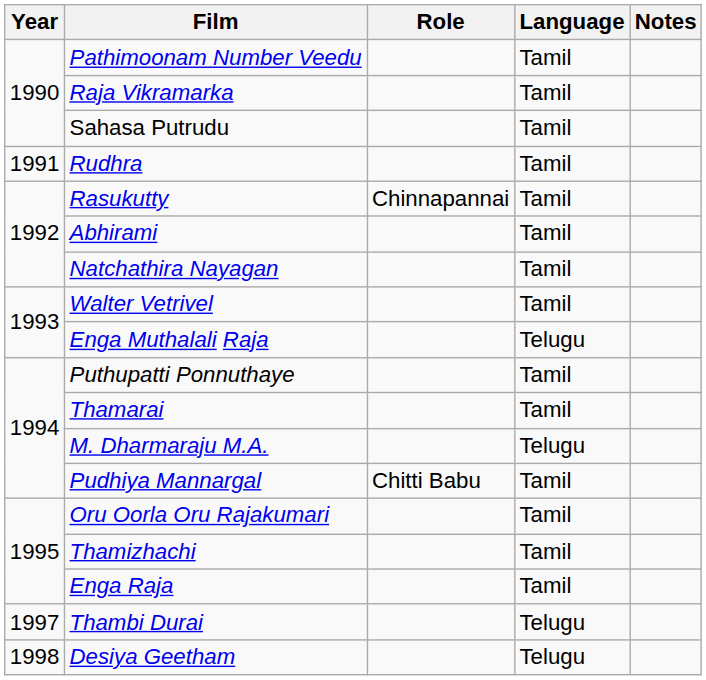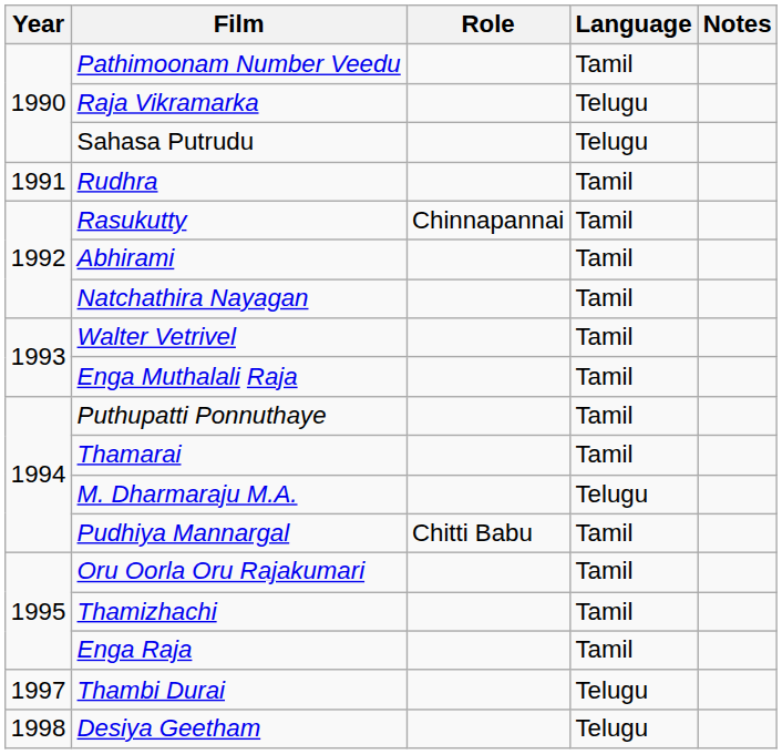Raja Vikramarka | Language: Tamil -> Telugu
Sahasa Putrudu | Language: Tamil -> Telugu
Enga Muthalali Raja | Language: Telugu -> Tamil
